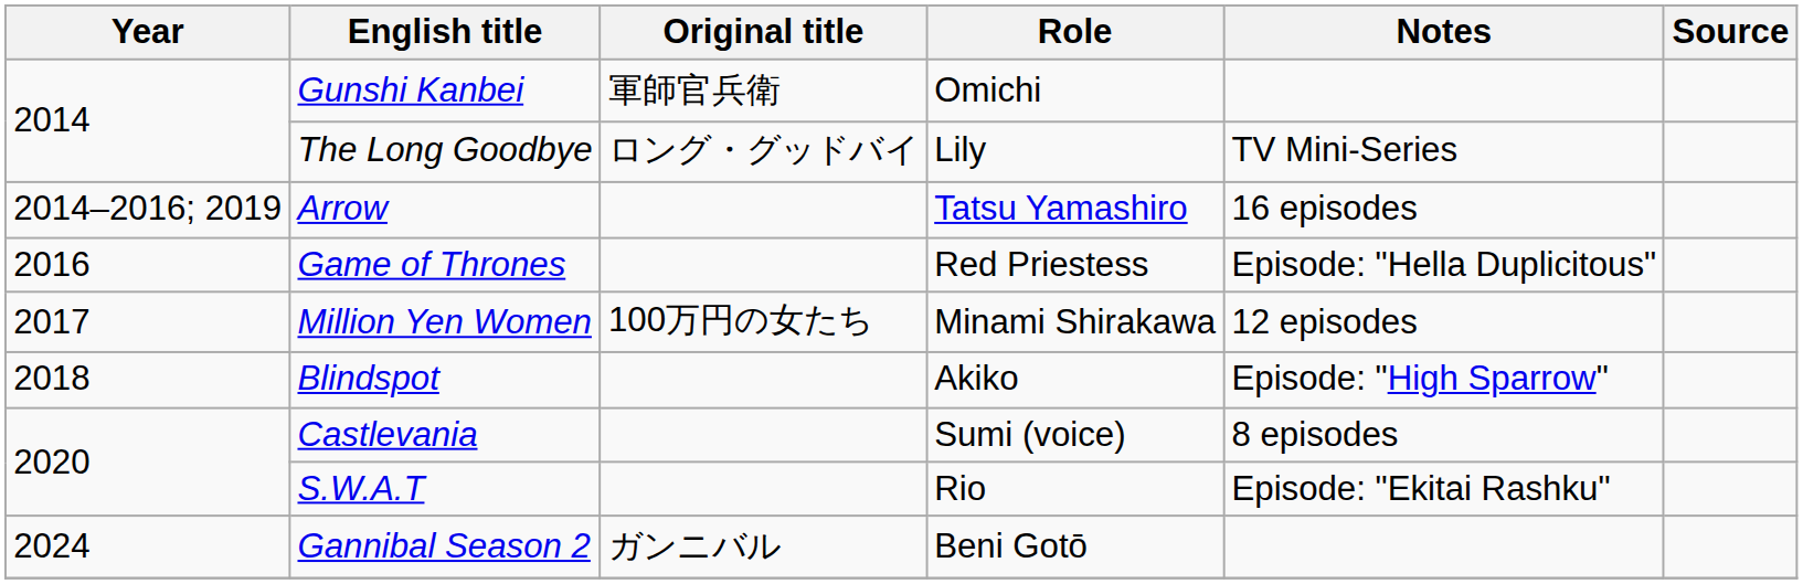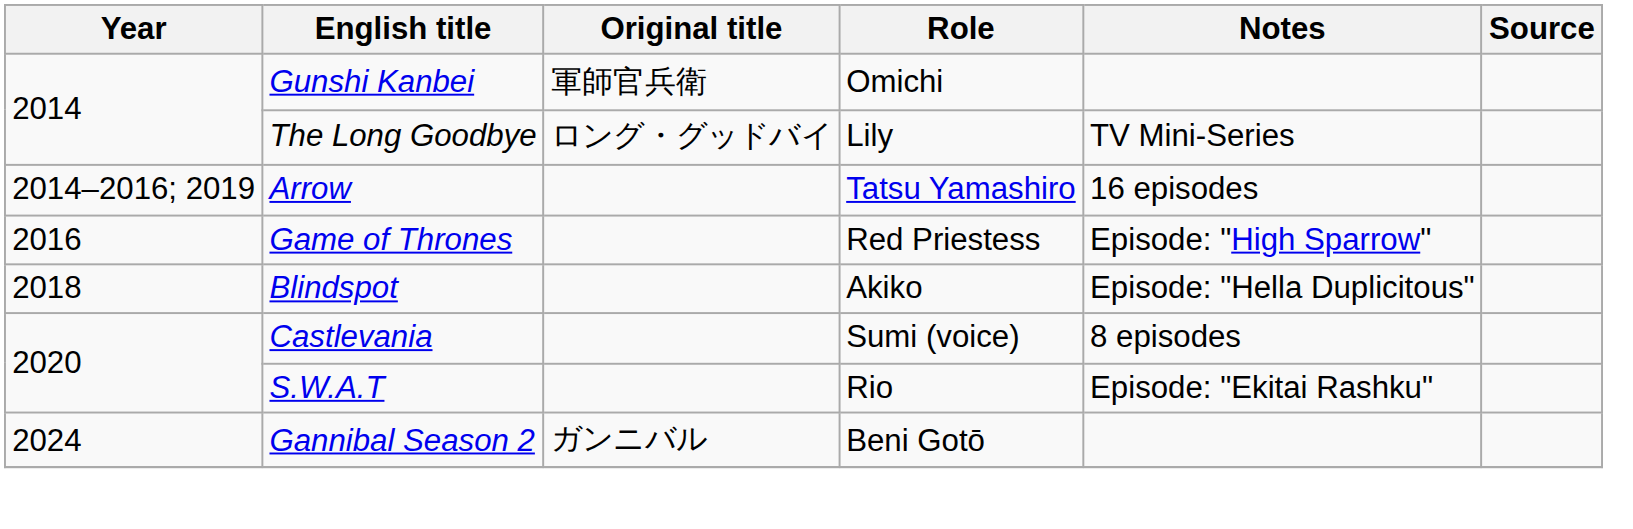Game of Thrones | Notes: Episode: "Hella Duplicitous" -> Episode: "High Sparrow"
- row: 2017 | Million Yen Women | 100万円の女たち | Minami Shirakawa | 12 episodes
Blindspot | Notes: Episode: "High Sparrow" -> Episode: "Hella Duplicitous"
